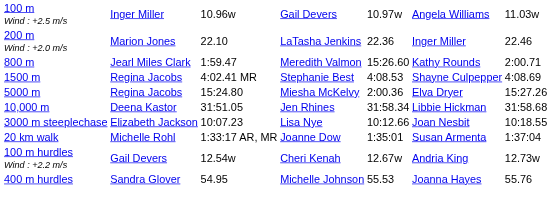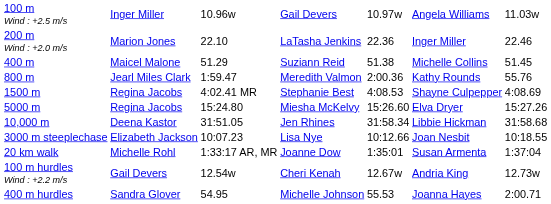+ row: 400 m | Maicel Malone | 51.29 | Suziann Reid | 51.38 | Michelle Collins | 51.45
800 m | column 5: 15:26.60 -> 2:00.36
800 m | column 7: 2:00.71 -> 55.76
5000 m | column 5: 2:00.36 -> 15:26.60
400 m hurdles | column 7: 55.76 -> 2:00.71
